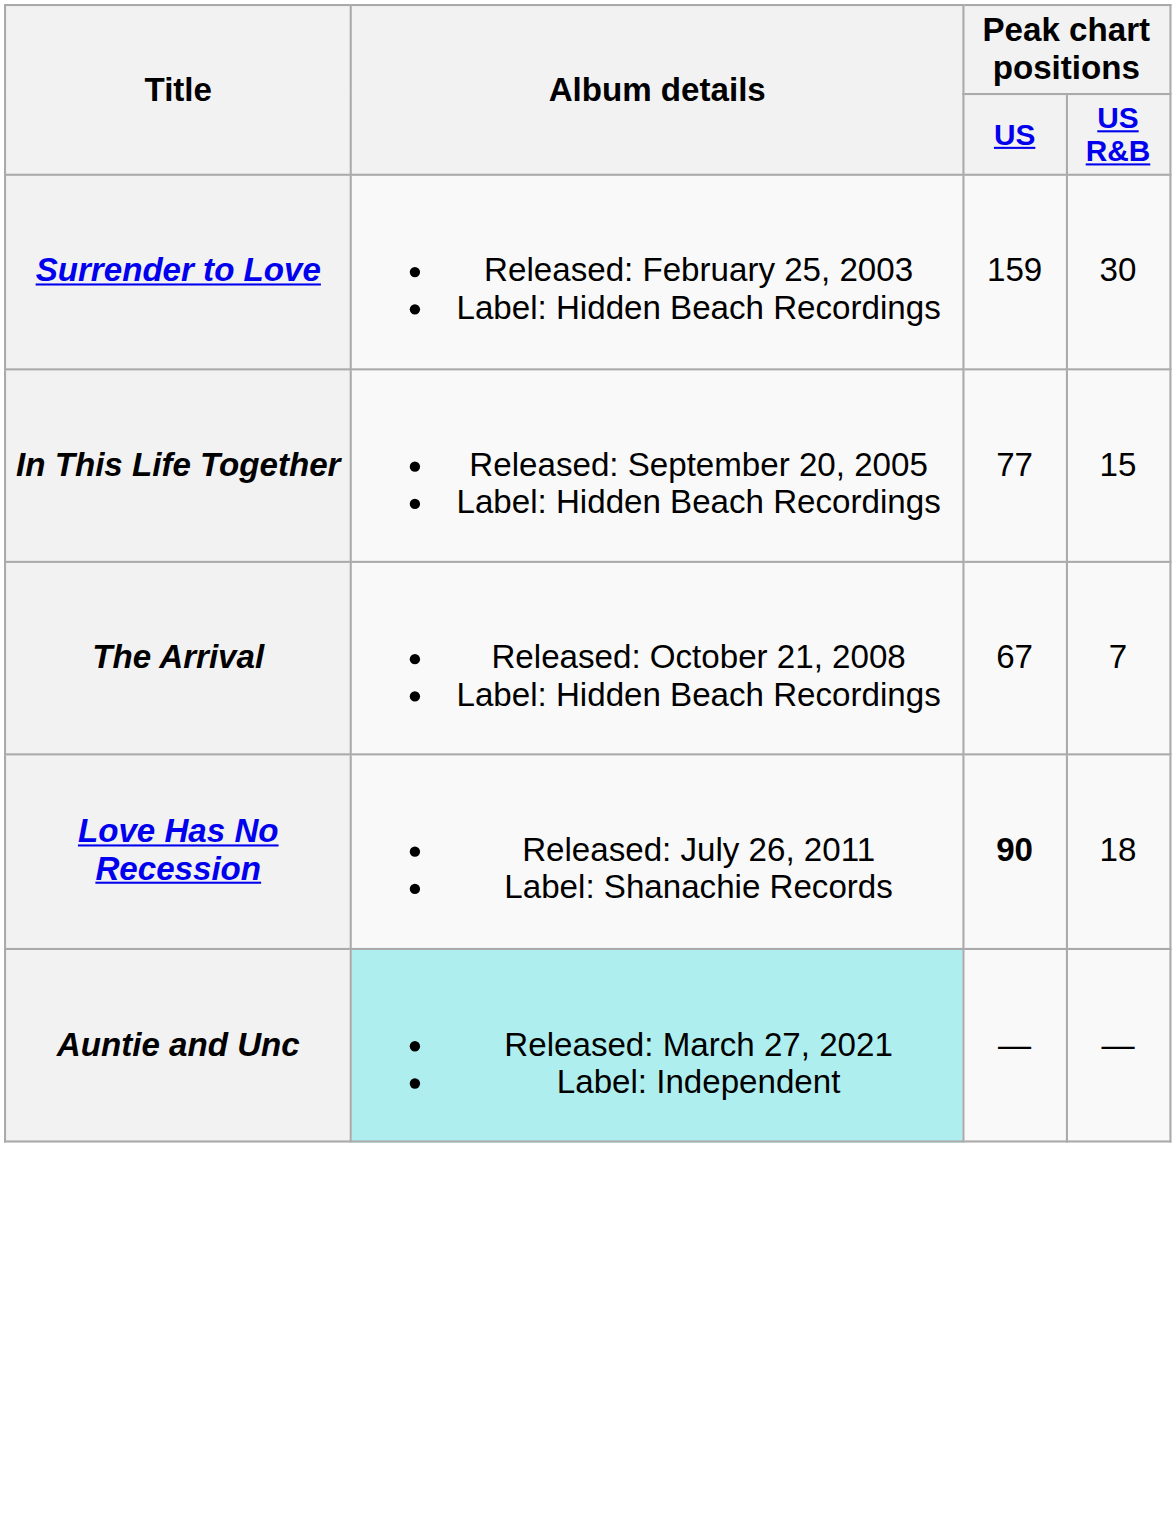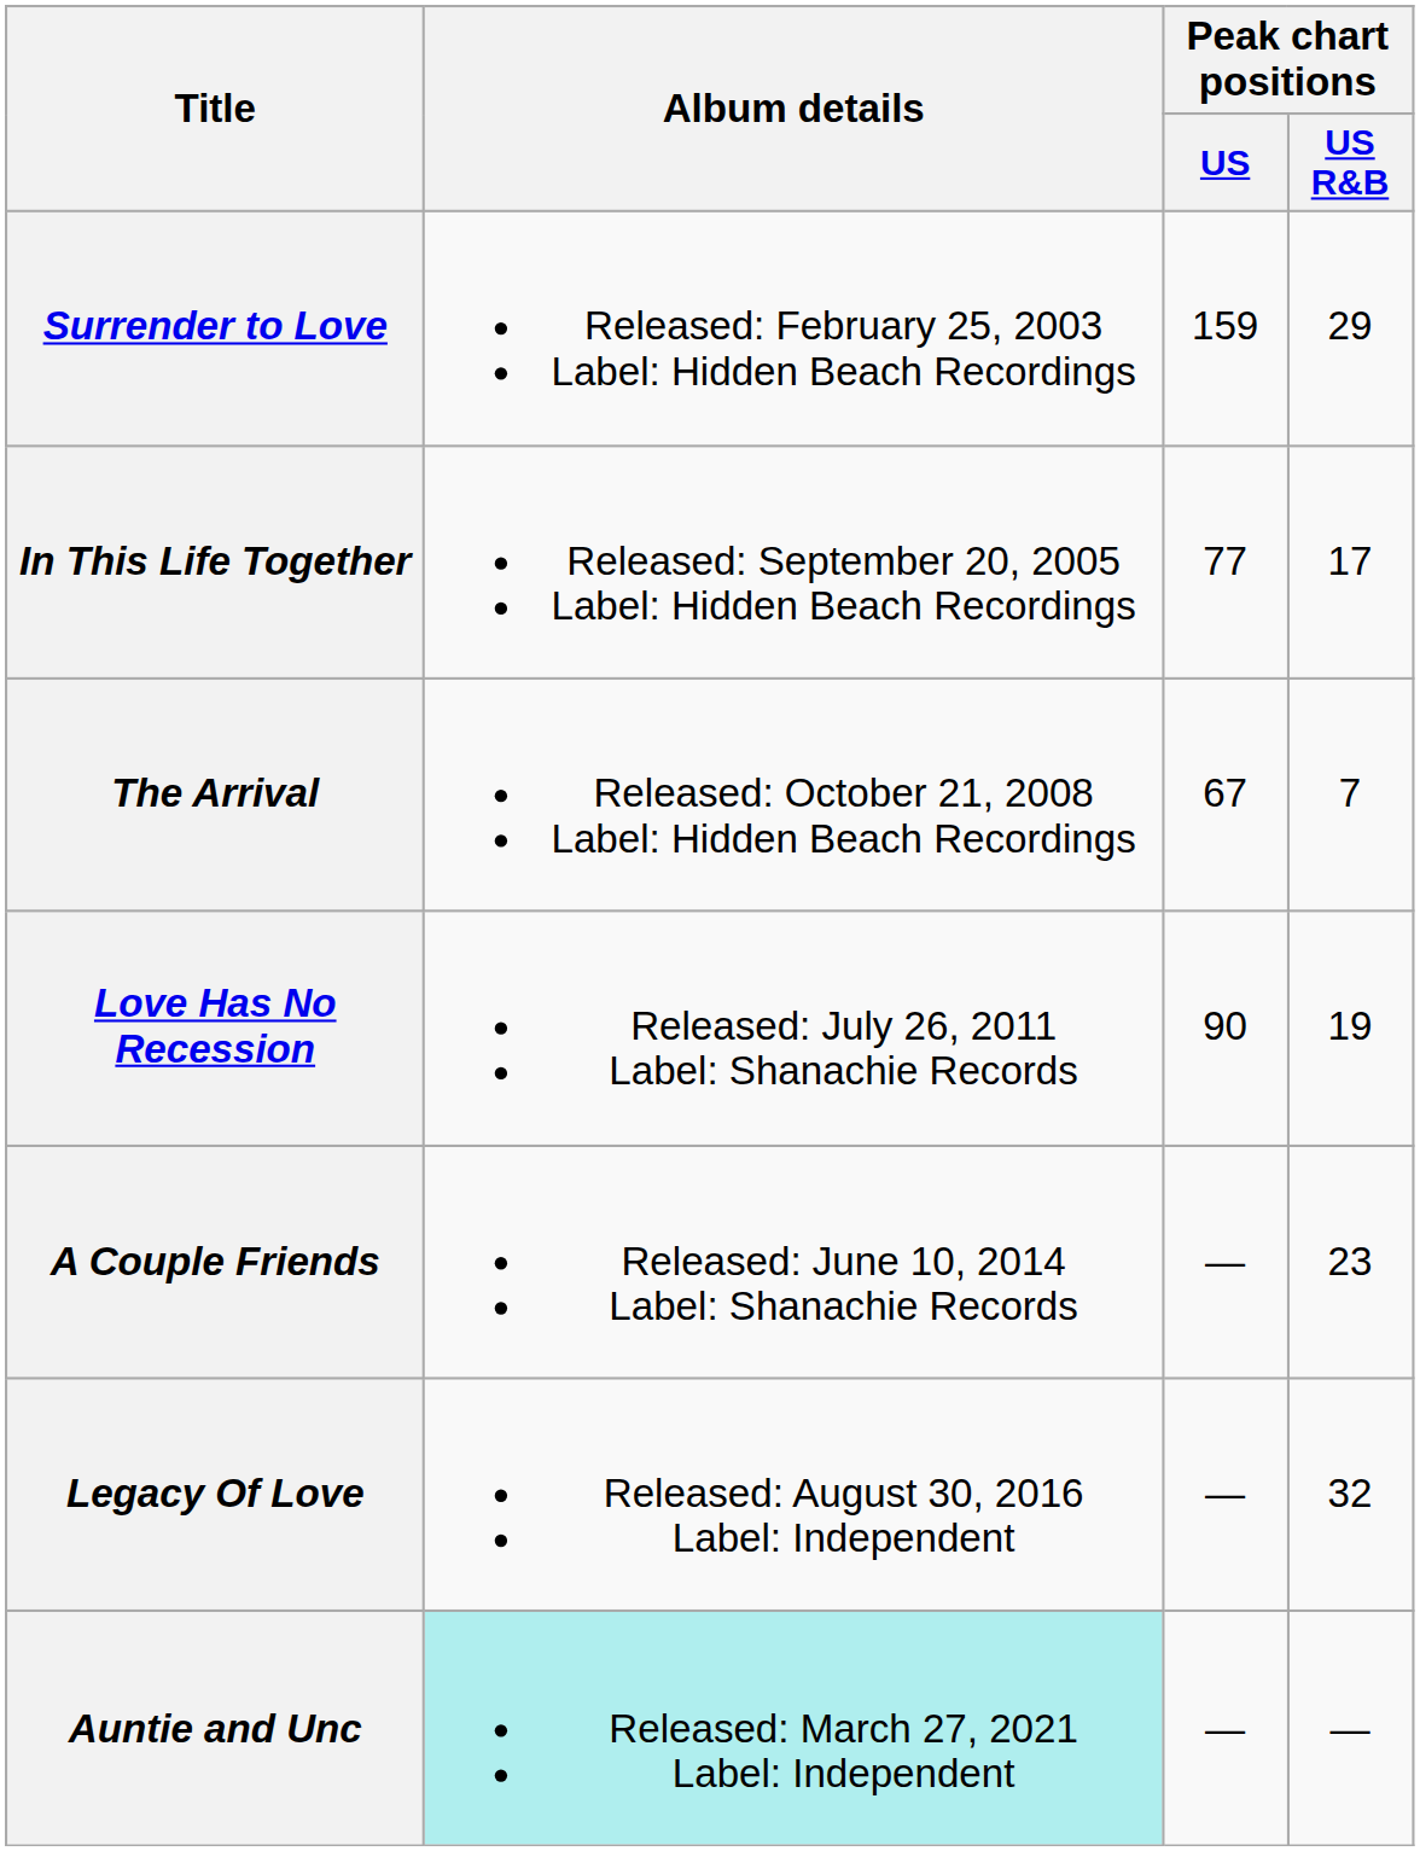Surrender to Love | Peak chart positions / US R&B: 30 -> 29
In This Life Together | Peak chart positions / US R&B: 15 -> 17
Love Has No Recession | Peak chart positions / US: bold -> normal
Love Has No Recession | Peak chart positions / US R&B: 18 -> 19
+ row: A Couple Friends | Released: June 10, 2014 Label: Shanachie Records | — | 23
+ row: Legacy Of Love | Released: August 30, 2016 Label: Independent | — | 32
